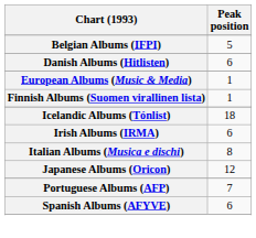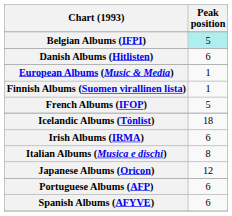Belgian Albums (IFPI) | Peak position: no background -> paleturquoise background
+ row: French Albums (IFOP) | 5
Portuguese Albums (AFP) | Peak position: 7 -> 6
